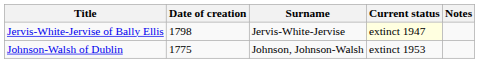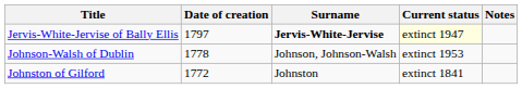Jervis-White-Jervise of Bally Ellis | Date of creation: 1798 -> 1797
Jervis-White-Jervise of Bally Ellis | Surname: normal -> bold
Johnson-Walsh of Dublin | Date of creation: 1775 -> 1778
+ row: Johnston of Gilford | 1772 | Johnston | extinct 1841
